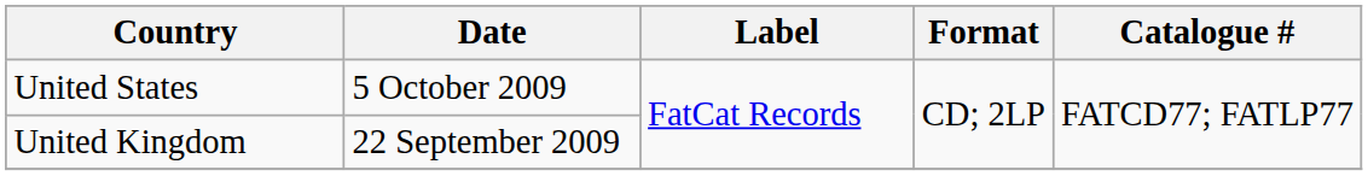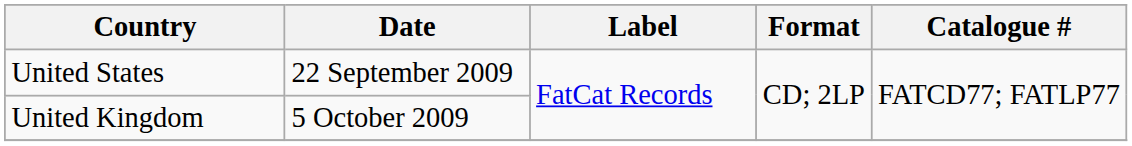United States | Date: 5 October 2009 -> 22 September 2009
United Kingdom | Date: 22 September 2009 -> 5 October 2009
